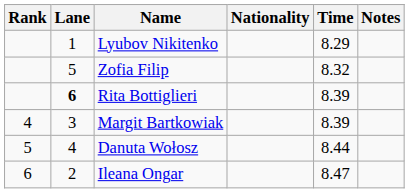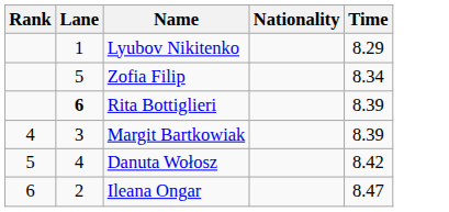- column: Notes
Zofia Filip | Time: 8.32 -> 8.34
Danuta Wołosz | Time: 8.44 -> 8.42
